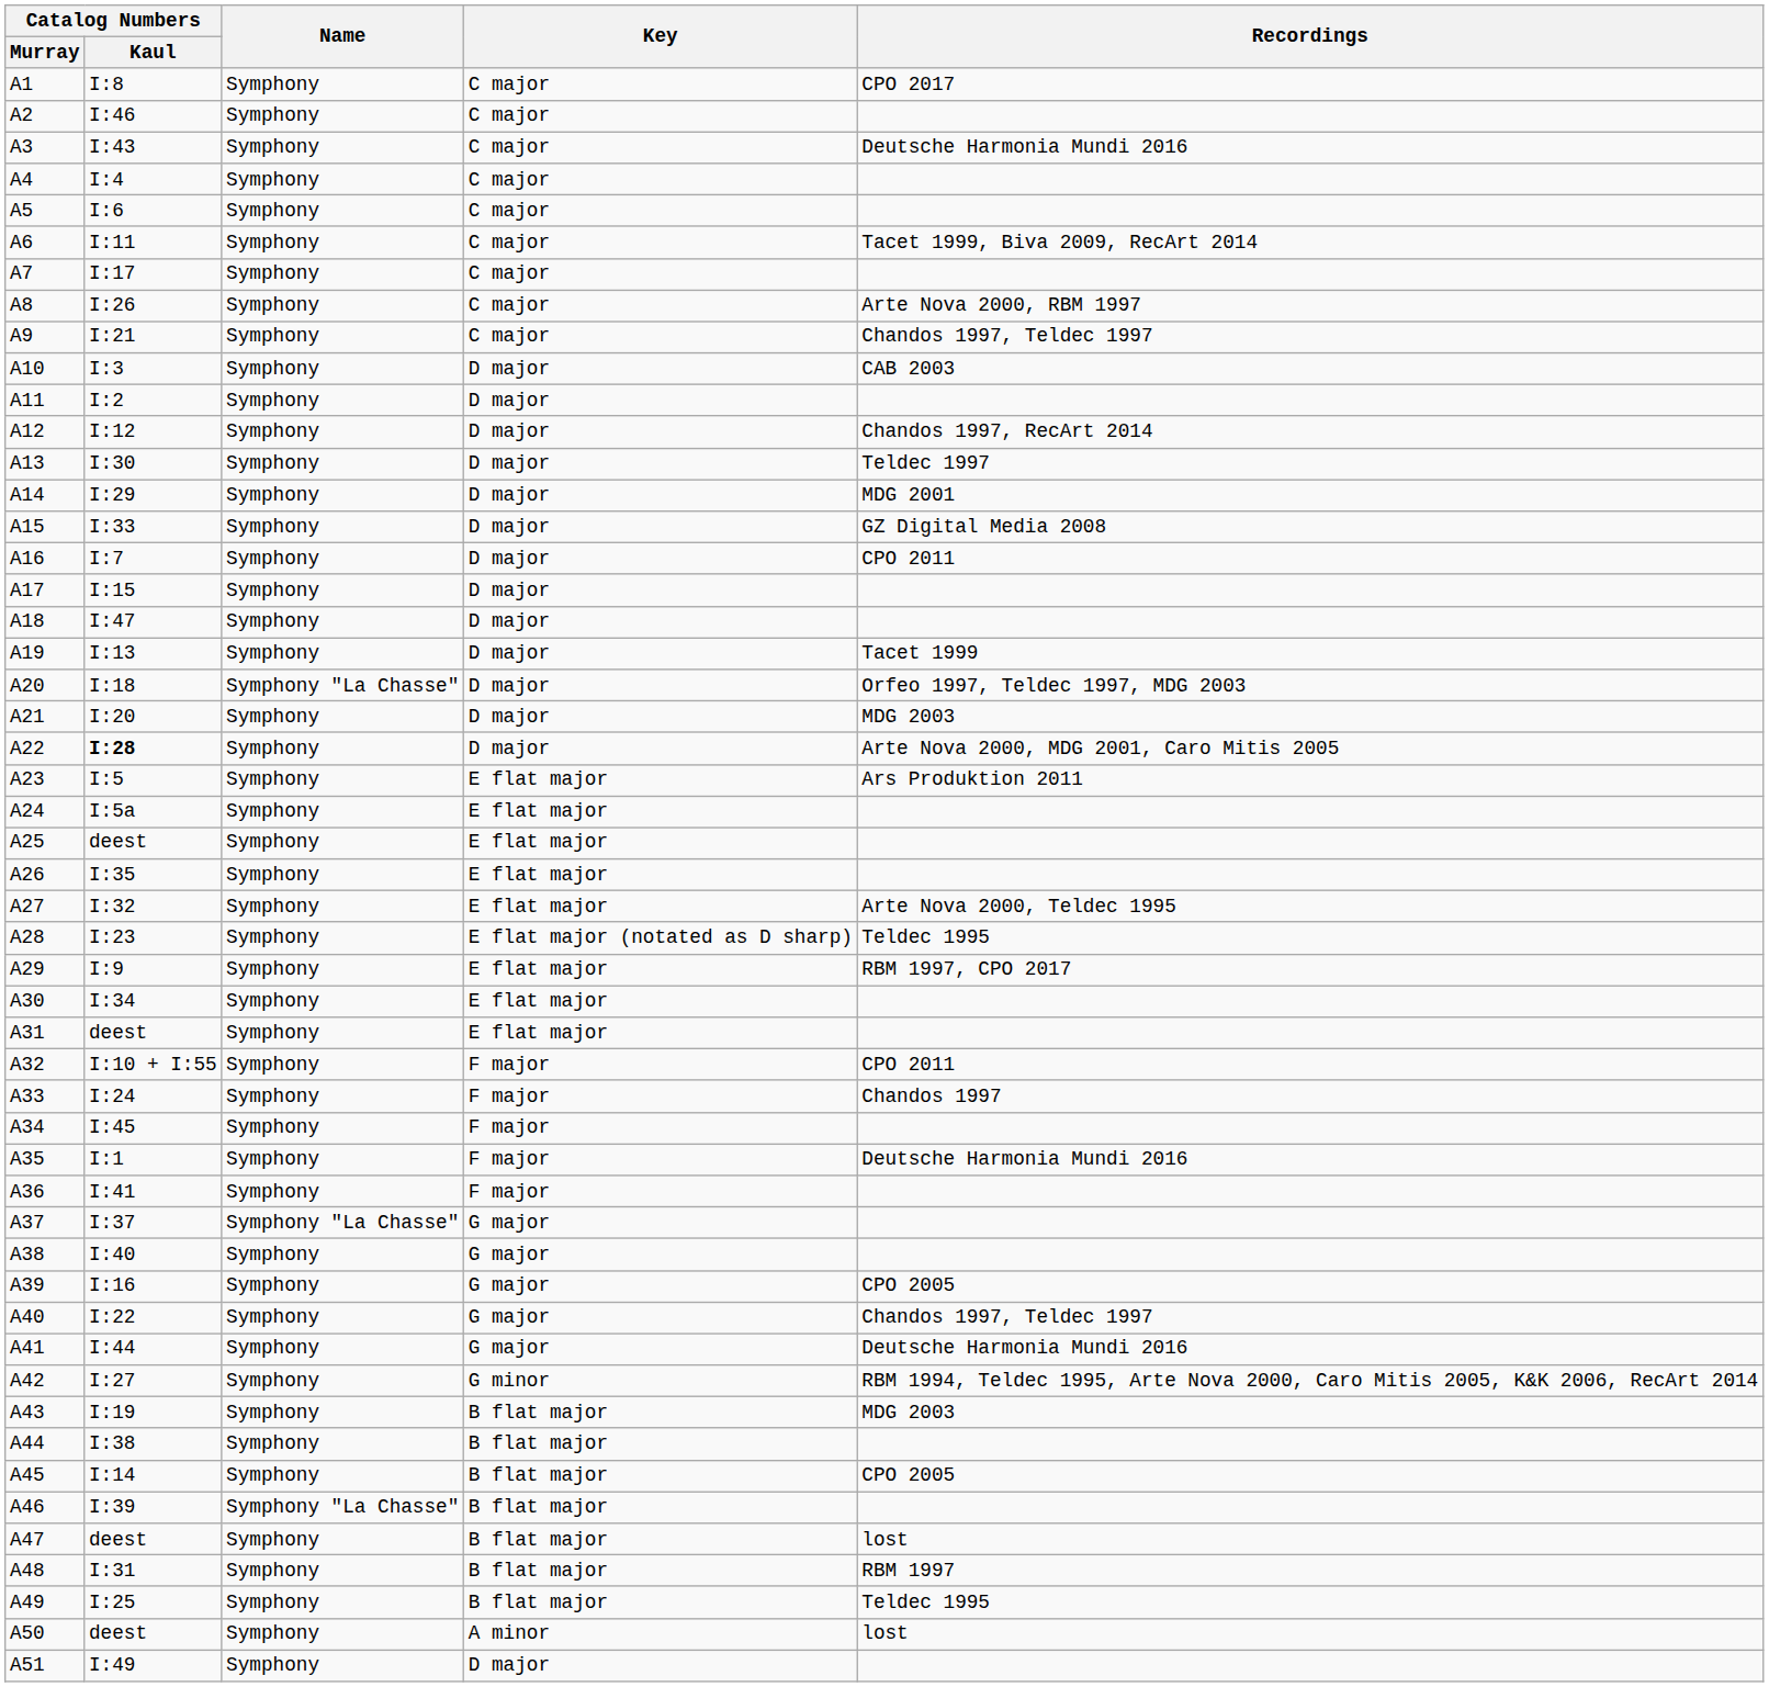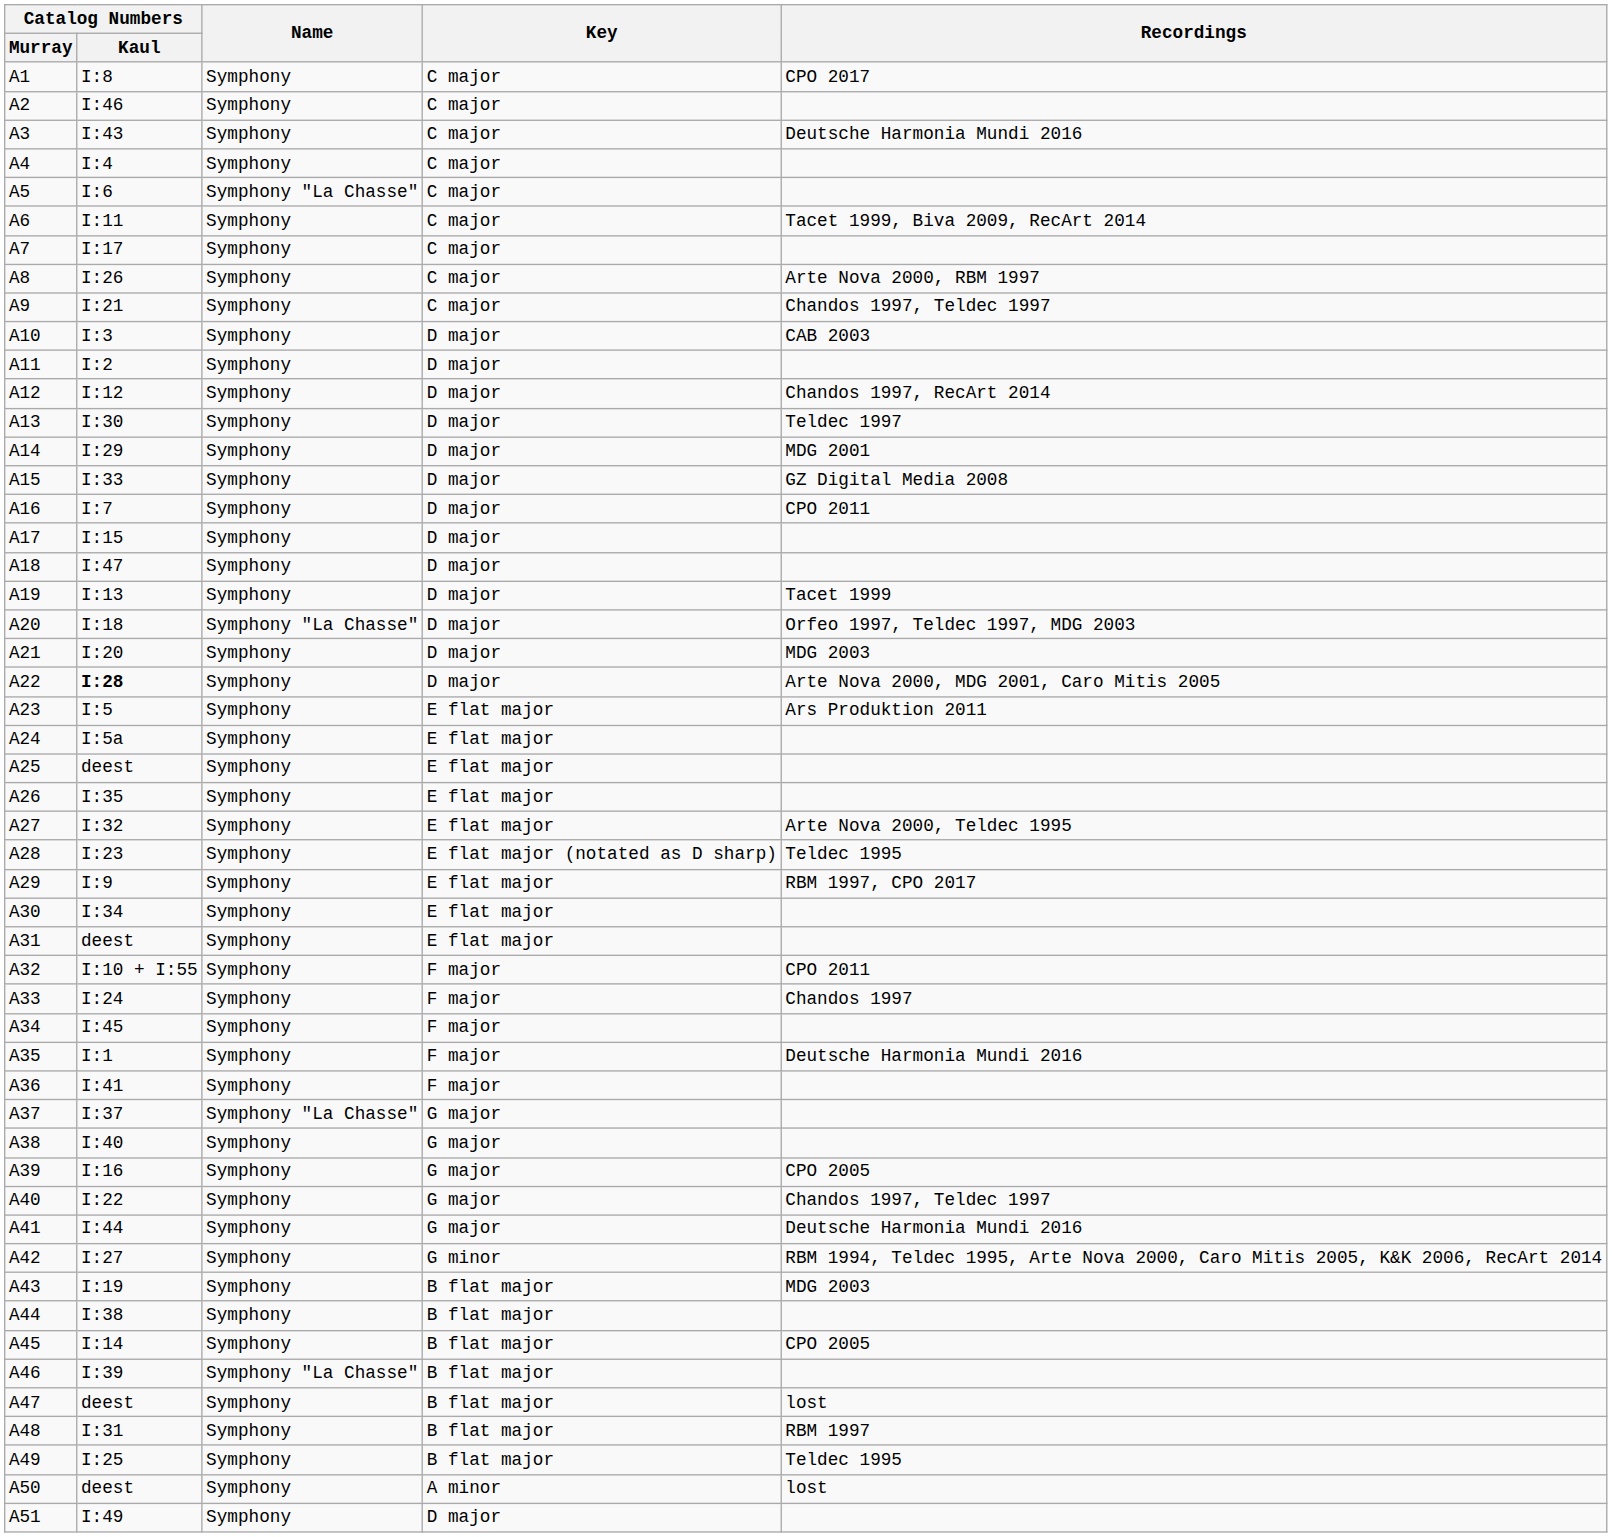A5 | Name: Symphony -> Symphony "La Chasse"
